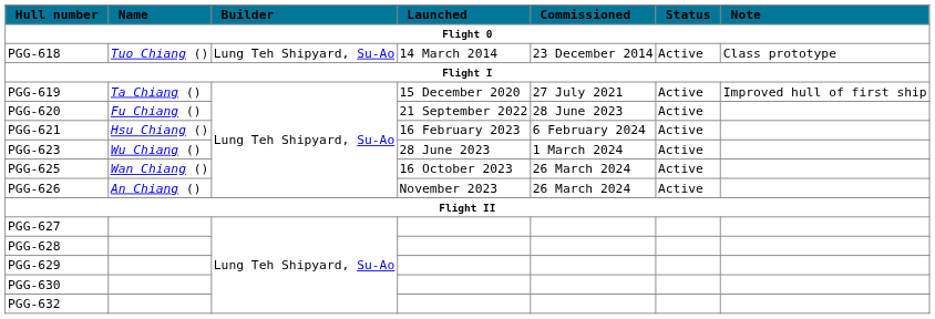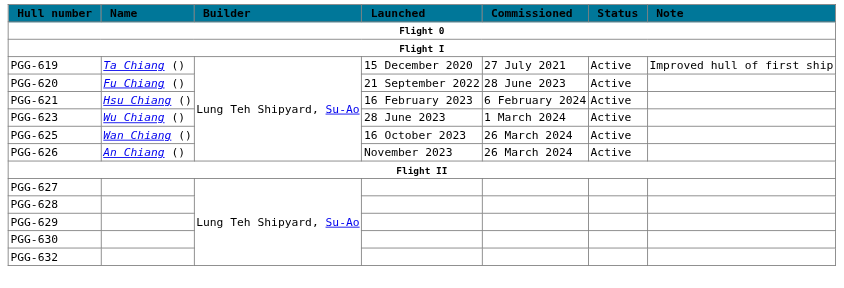- row: PGG-618 | Tuo Chiang () | Lung Teh Shipyard, Su-Ao | 14 March 2014 | 23 December 2014 | Active | Class prototype
